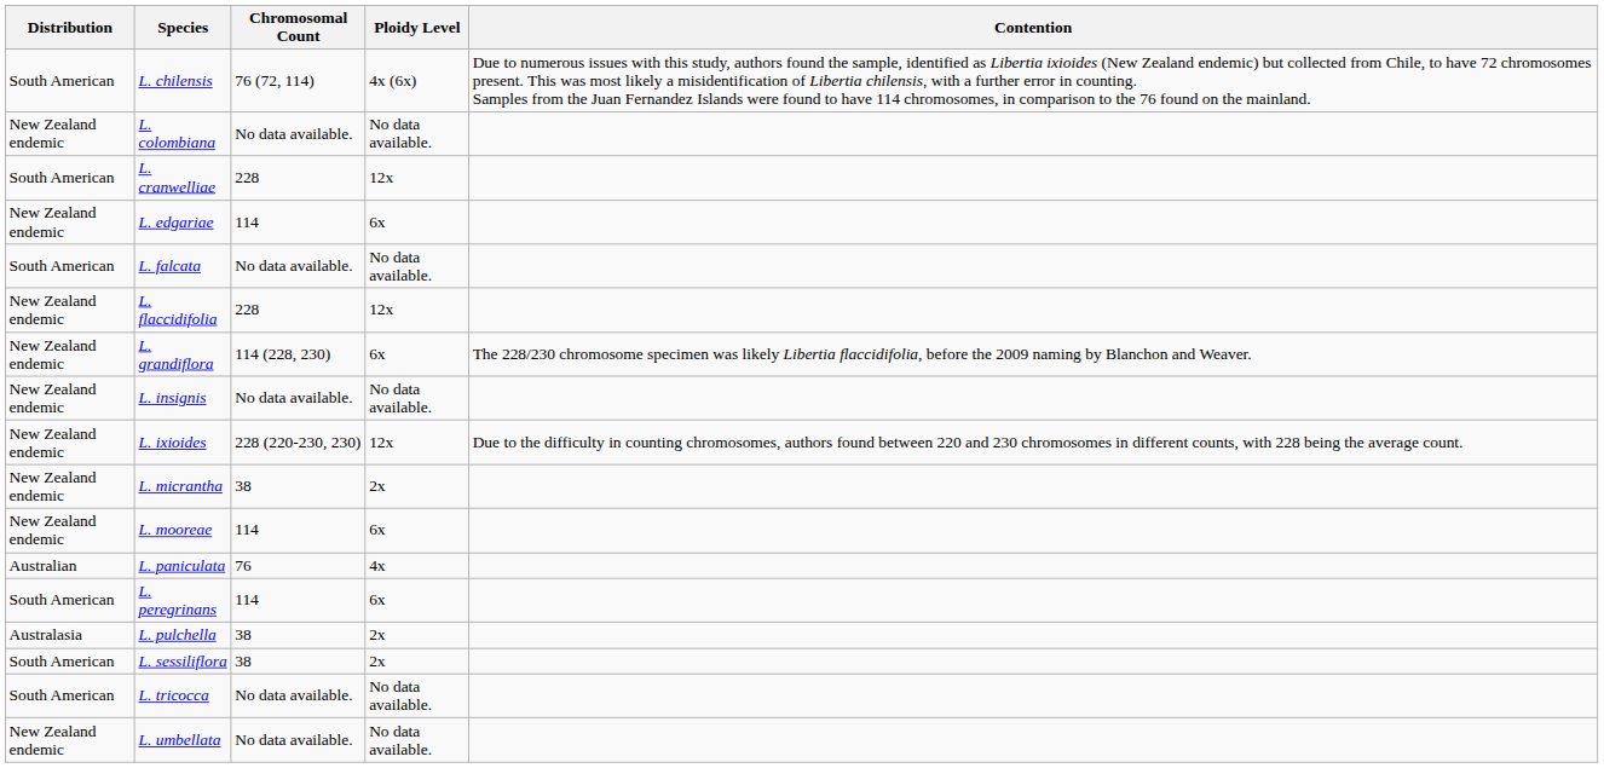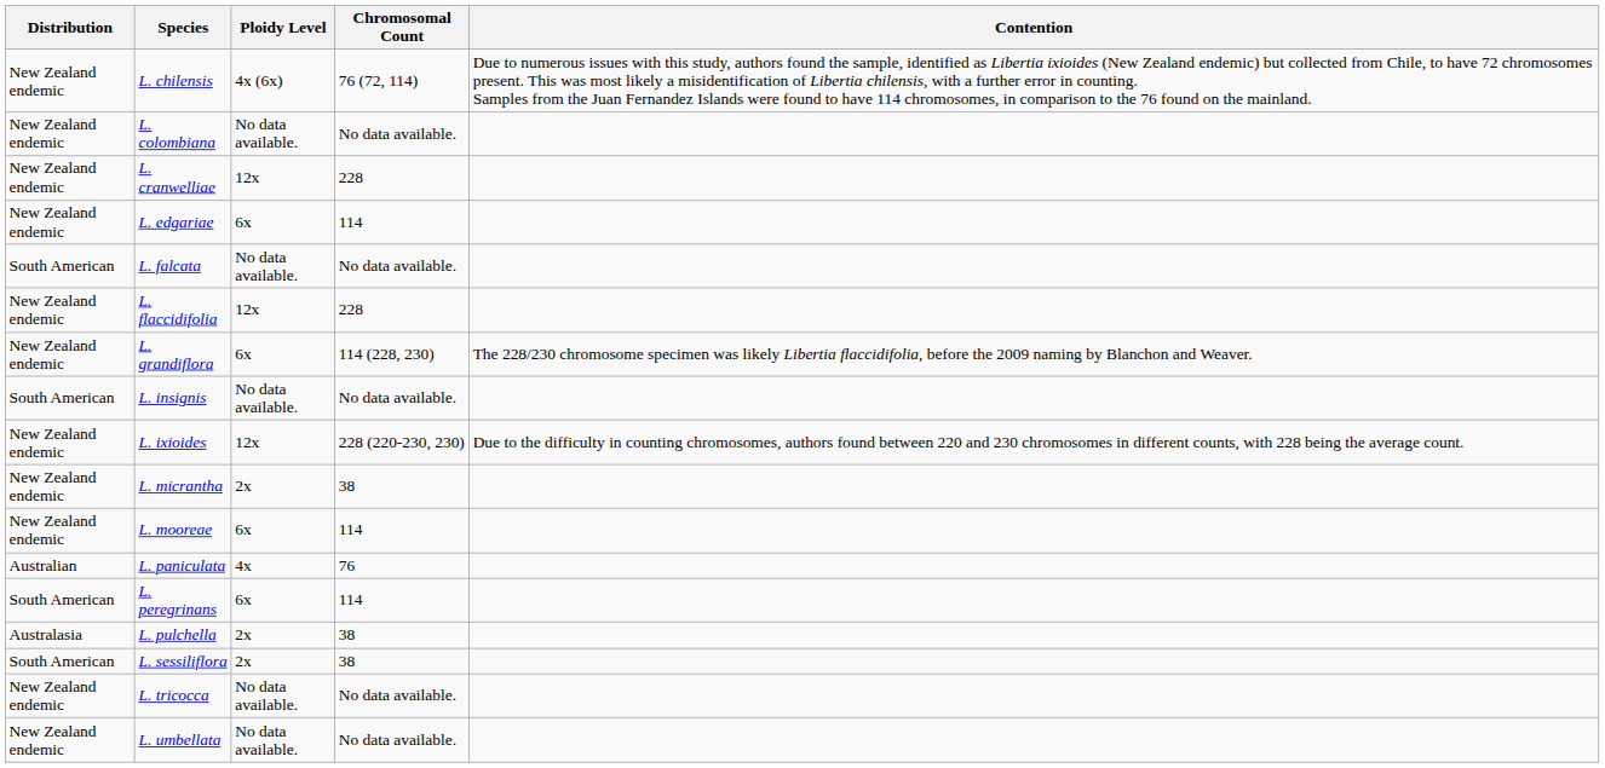columns swapped: Ploidy Level <-> Chromosomal Count
L. chilensis | Distribution: South American -> New Zealand endemic
L. cranwelliae | Distribution: South American -> New Zealand endemic
L. insignis | Distribution: New Zealand endemic -> South American
L. tricocca | Distribution: South American -> New Zealand endemic
